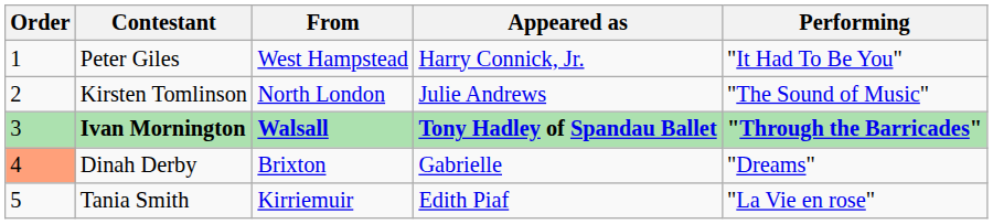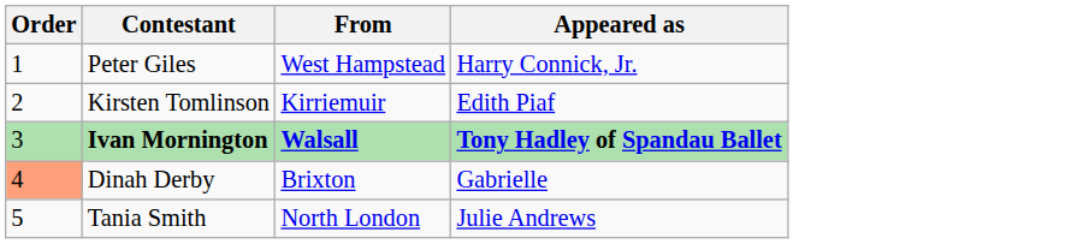- column: Performing | "It Had To Be You" | "The Sound of Music" | "Through the Barricades" | "Dreams" | "La Vie en rose"
Kirsten Tomlinson | From: North London -> Kirriemuir
Kirsten Tomlinson | Appeared as: Julie Andrews -> Edith Piaf
Tania Smith | From: Kirriemuir -> North London
Tania Smith | Appeared as: Edith Piaf -> Julie Andrews
